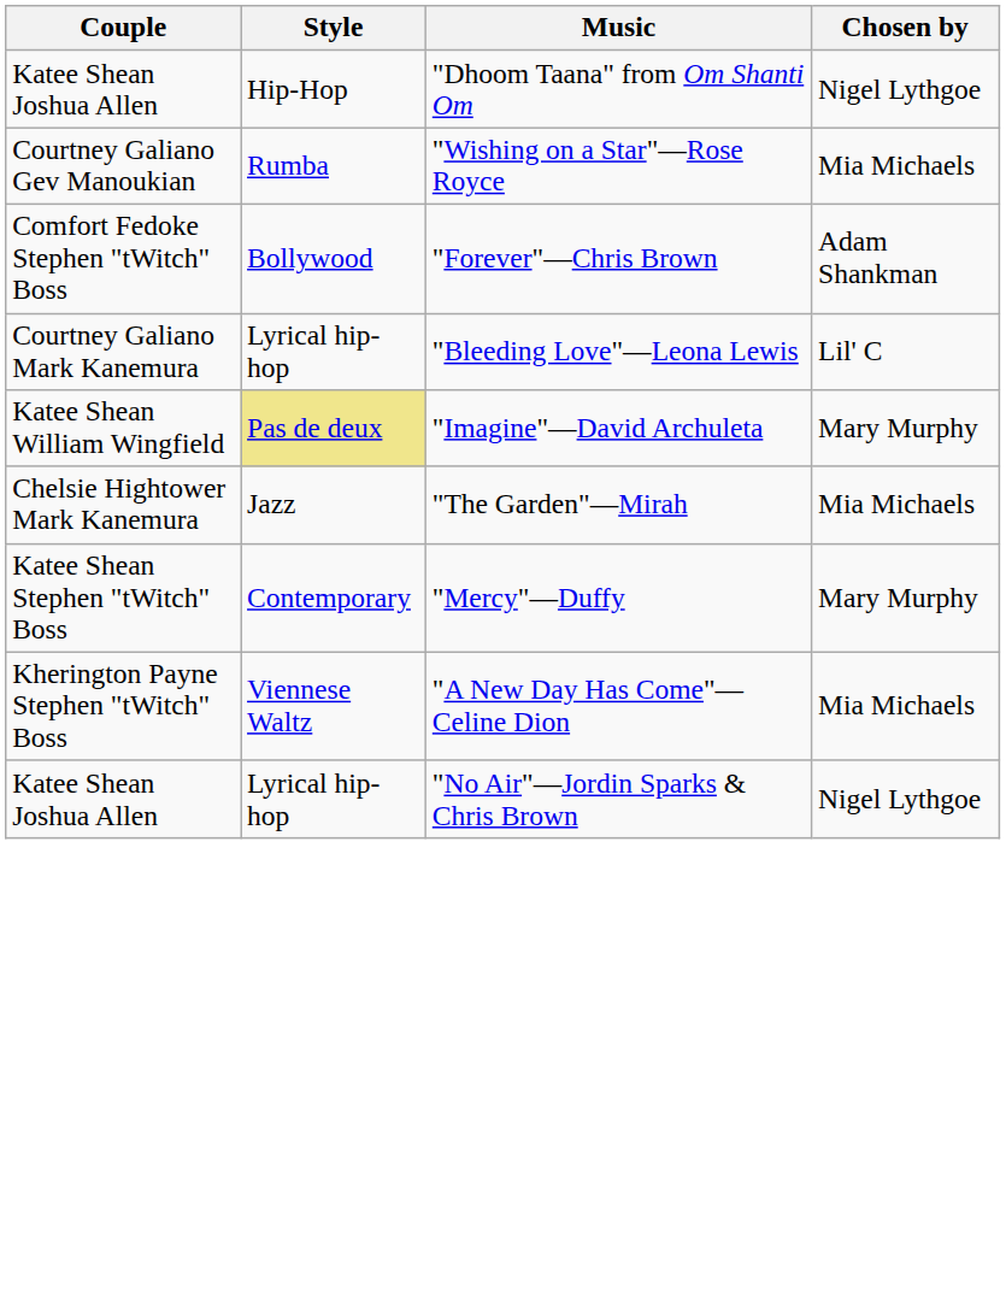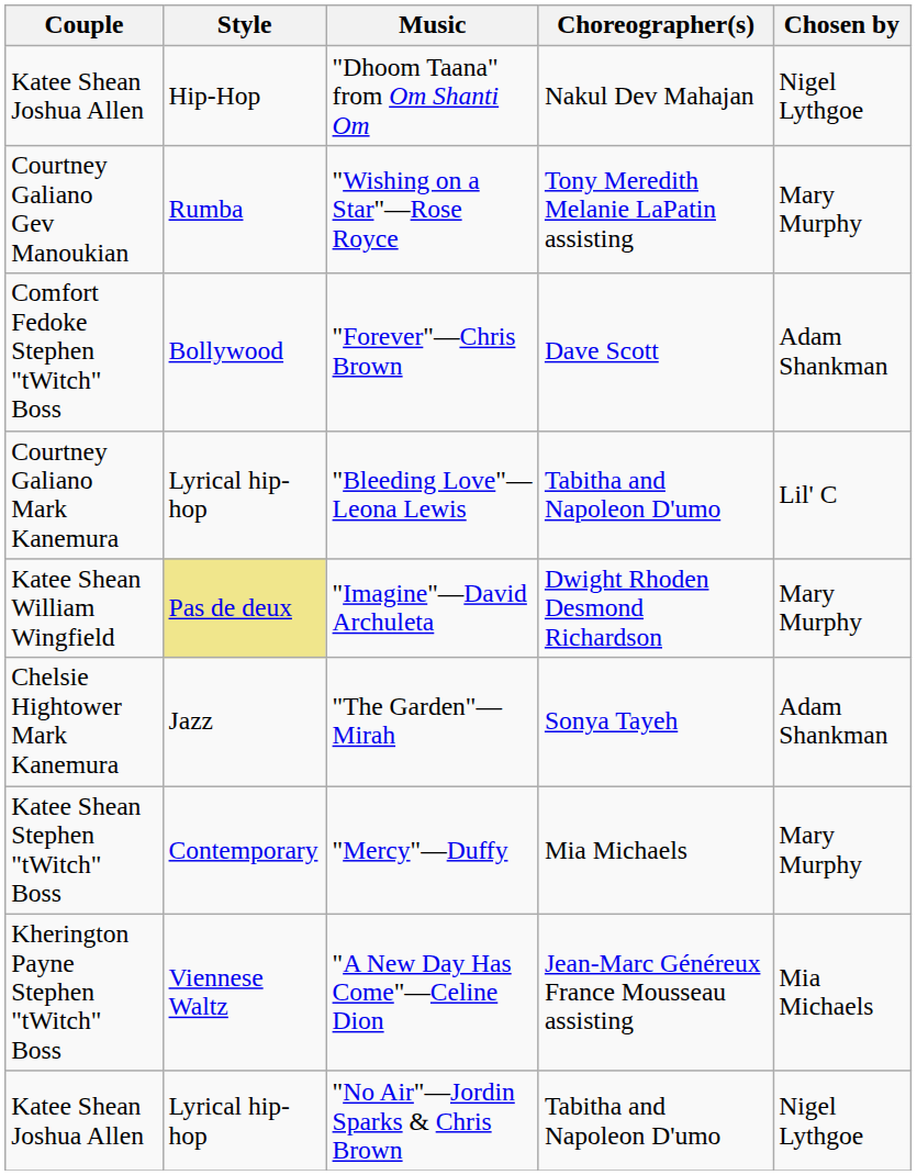+ column: Choreographer(s) | Nakul Dev Mahajan | Tony Meredith Melanie LaPatin assisting | Dave Scott | Tabitha and Napoleon D'umo | Dwight Rhoden Desmond Richardson | Sonya Tayeh | Mia Michaels | Jean-Marc Généreux France Mousseau assisting | Tabitha and Napoleon D'umo
"Wishing on a Star"—Rose Royce | Chosen by: Mia Michaels -> Mary Murphy
"The Garden"—Mirah | Chosen by: Mia Michaels -> Adam Shankman
